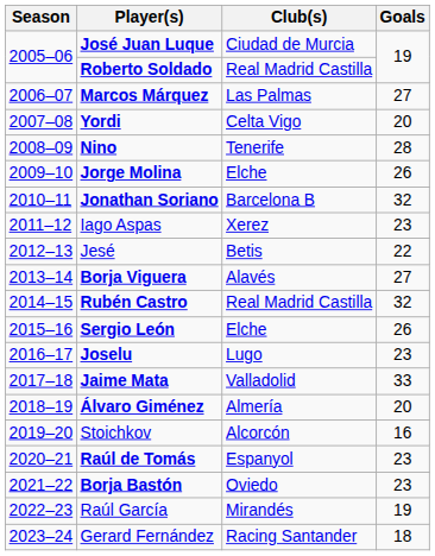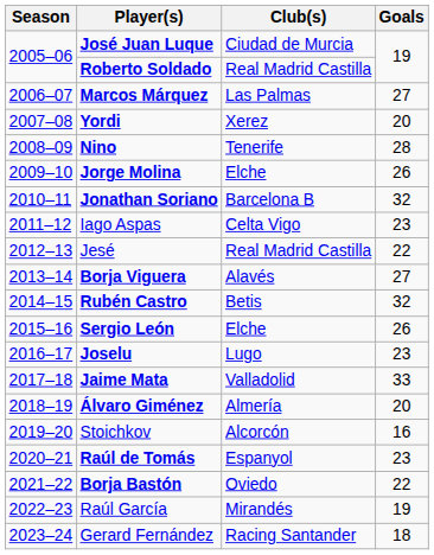Yordi | Club(s): Celta Vigo -> Xerez
Iago Aspas | Club(s): Xerez -> Celta Vigo
Jesé | Club(s): Betis -> Real Madrid Castilla
Rubén Castro | Club(s): Real Madrid Castilla -> Betis
Borja Bastón | Goals: 23 -> 22
